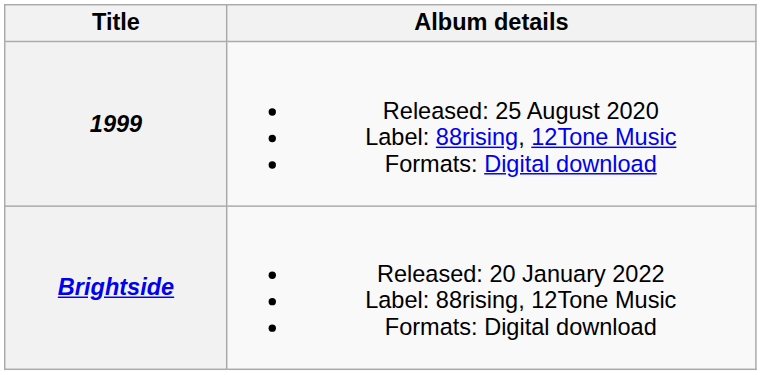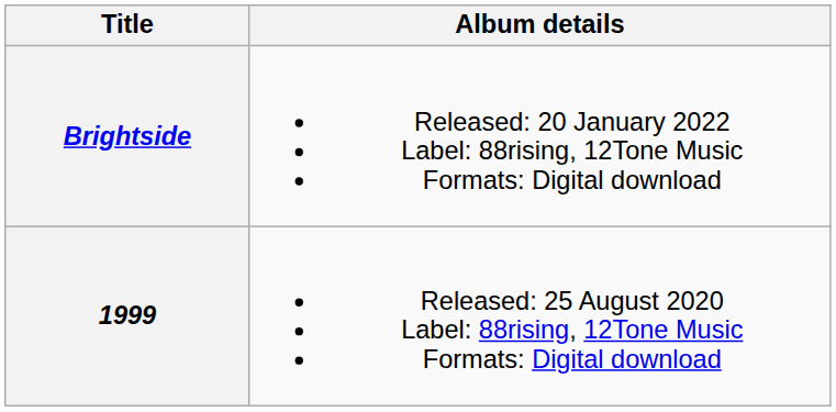rows swapped: 1999 <-> Brightside
